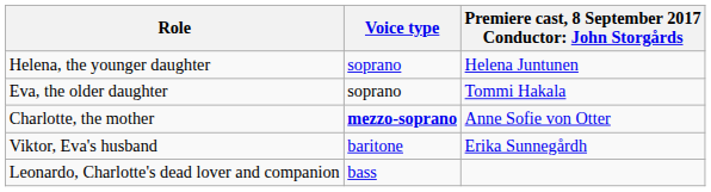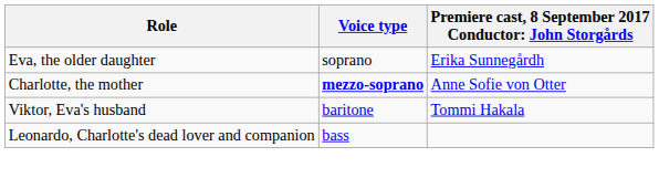- row: Helena, the younger daughter | soprano | Helena Juntunen
Eva, the older daughter | column 3: Tommi Hakala -> Erika Sunnegårdh
Viktor, Eva's husband | column 3: Erika Sunnegårdh -> Tommi Hakala
